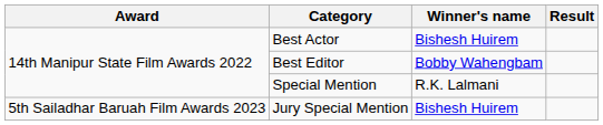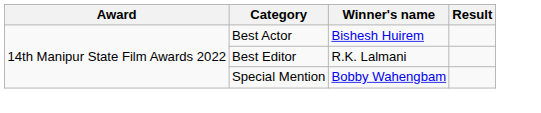Best Editor | Winner's name: Bobby Wahengbam -> R.K. Lalmani
Special Mention | Winner's name: R.K. Lalmani -> Bobby Wahengbam
- row: 5th Sailadhar Baruah Film Awards 2023 | Jury Special Mention | Bishesh Huirem
